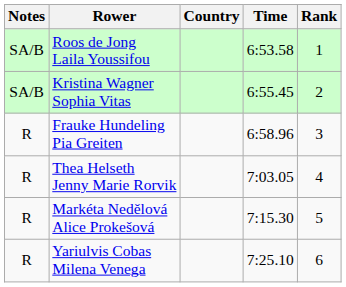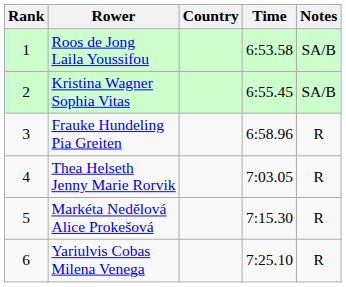columns swapped: Rank <-> Notes
